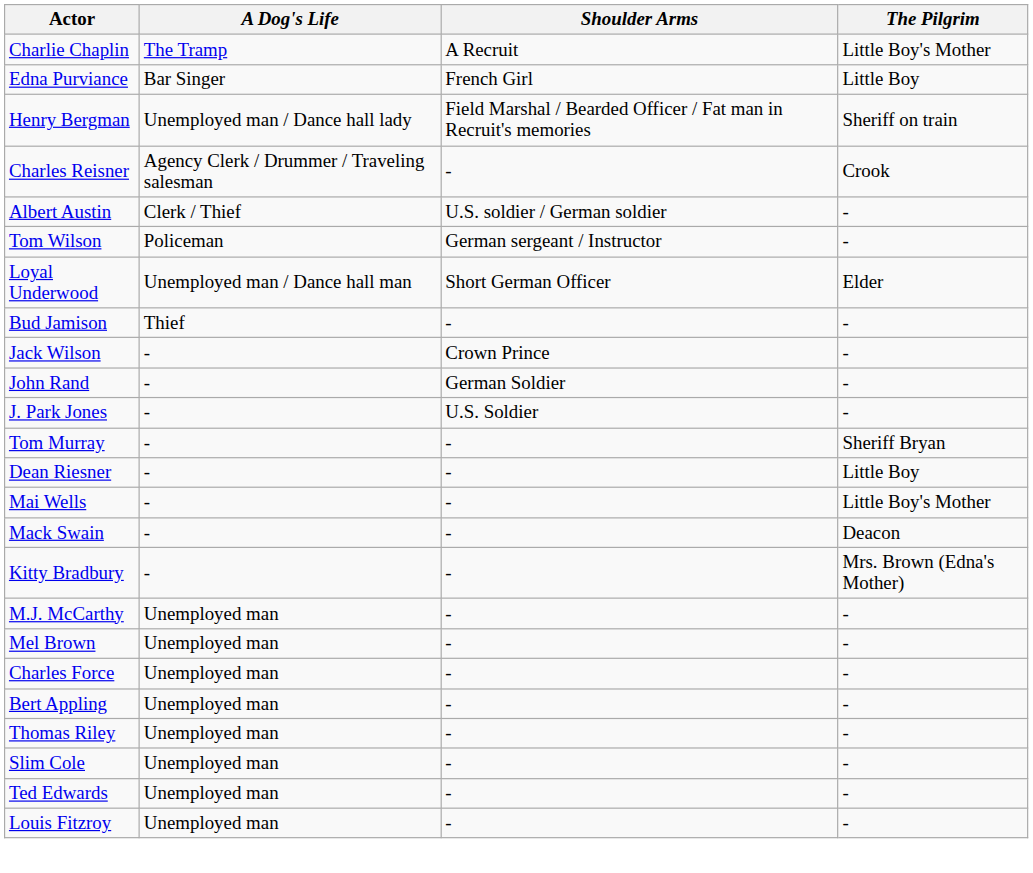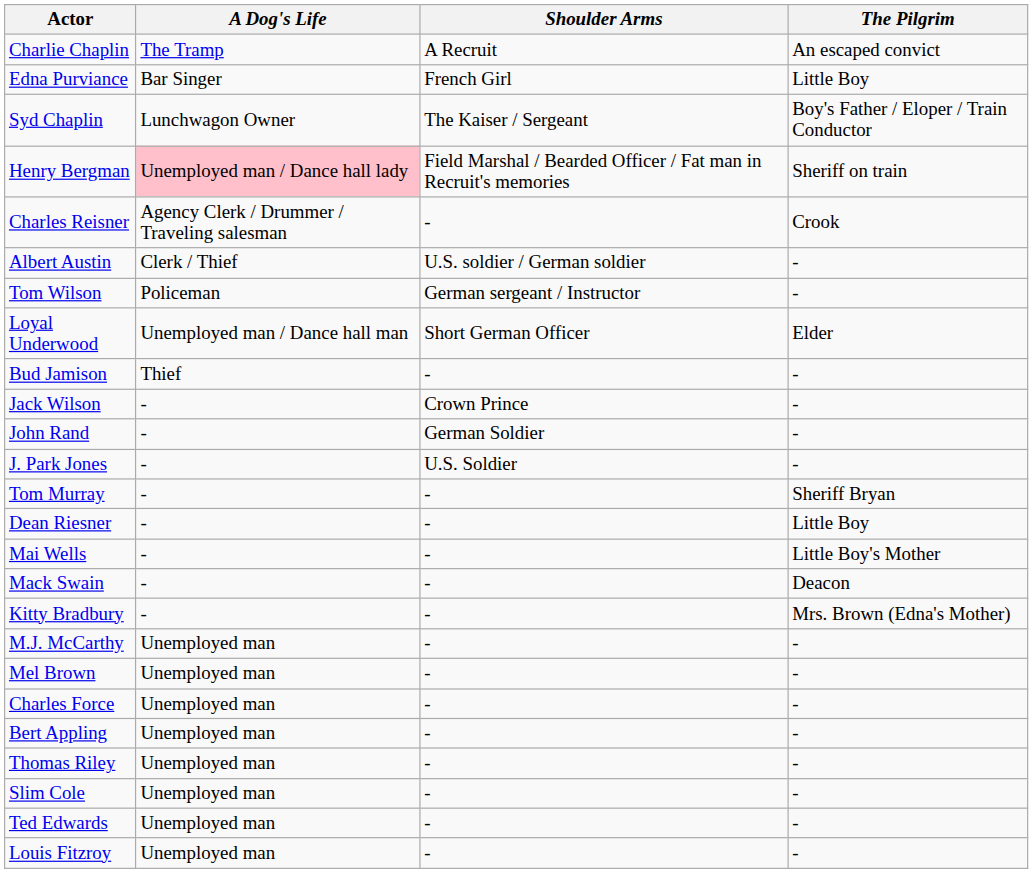Charlie Chaplin | The Pilgrim: Little Boy's Mother -> An escaped convict
+ row: Syd Chaplin | Lunchwagon Owner | The Kaiser / Sergeant | Boy's Father / Eloper / Train Conductor
Henry Bergman | A Dog's Life: no background -> pink background
